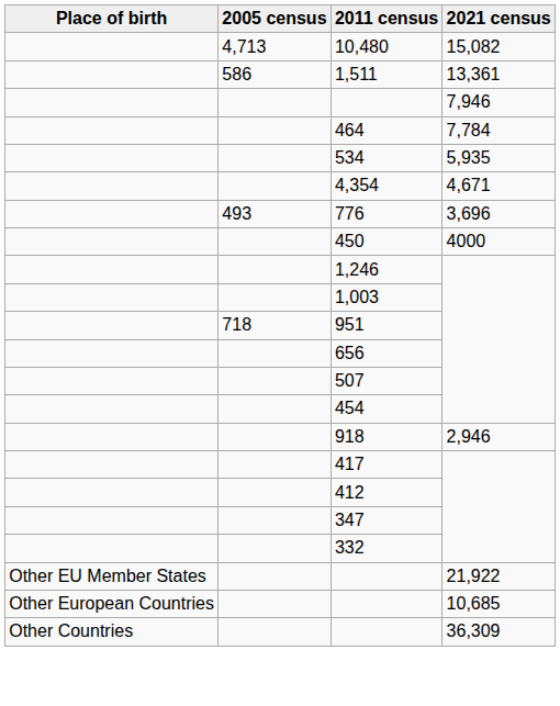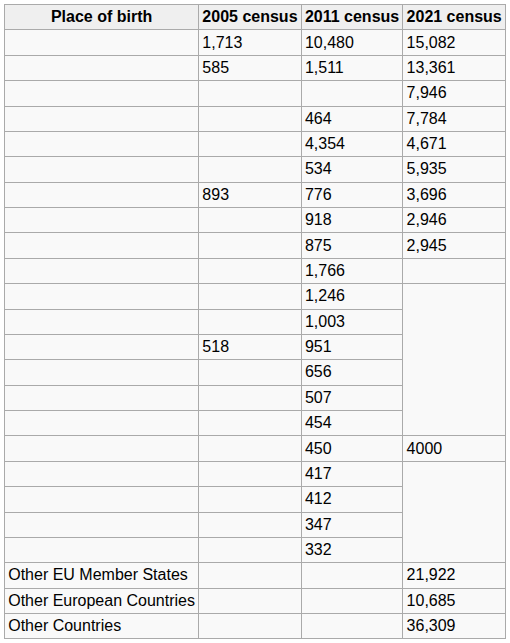10,480 | 2005 census: 4,713 -> 1,713
1,511 | 2005 census: 586 -> 585
rows swapped: 534 <-> 4,354
776 | 2005 census: 493 -> 893
rows swapped: 918 <-> 450
+ row: 875 | 2,945
+ row: 1,766
951 | 2005 census: 718 -> 518
